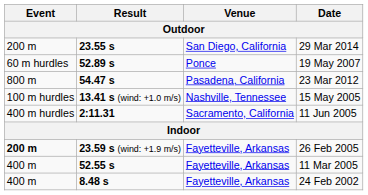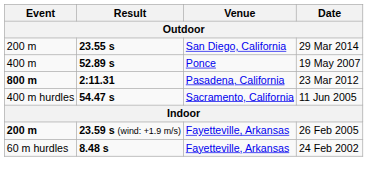19 May 2007 | Event: 60 m hurdles -> 400 m
23 Mar 2012 | Event: normal -> bold
23 Mar 2012 | Result: 54.47 s -> 2:11.31
- row: 100 m hurdles | 13.41 s (wind: +1.0 m/s) | Nashville, Tennessee | 15 May 2005
11 Jun 2005 | Result: 2:11.31 -> 54.47 s
- row: 400 m | 52.55 s | Fayetteville, Arkansas | 11 Mar 2005
24 Feb 2002 | Event: 400 m -> 60 m hurdles
